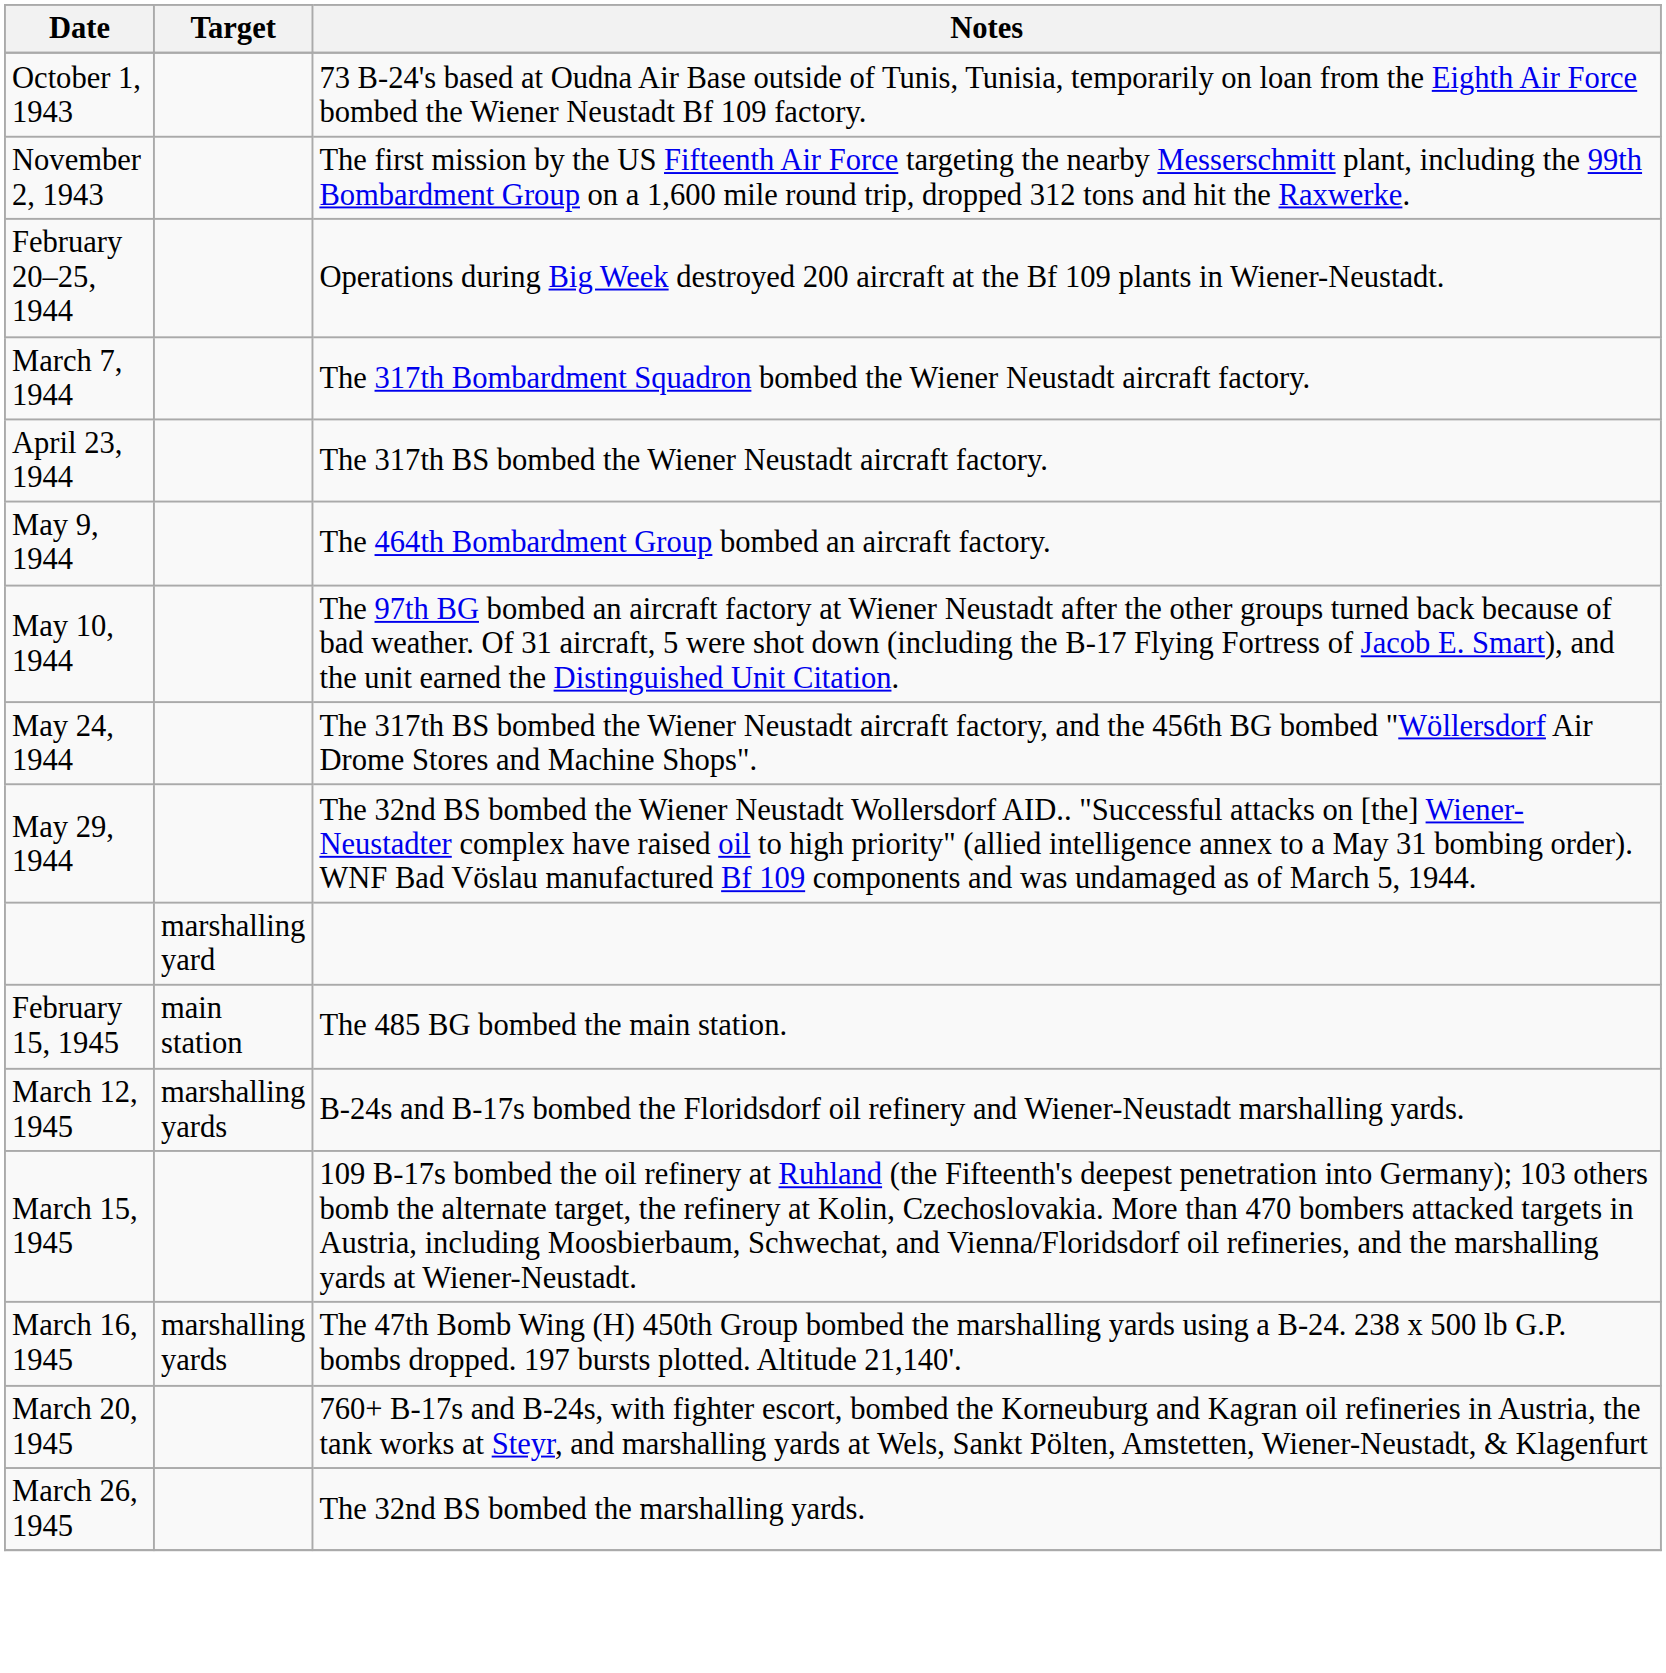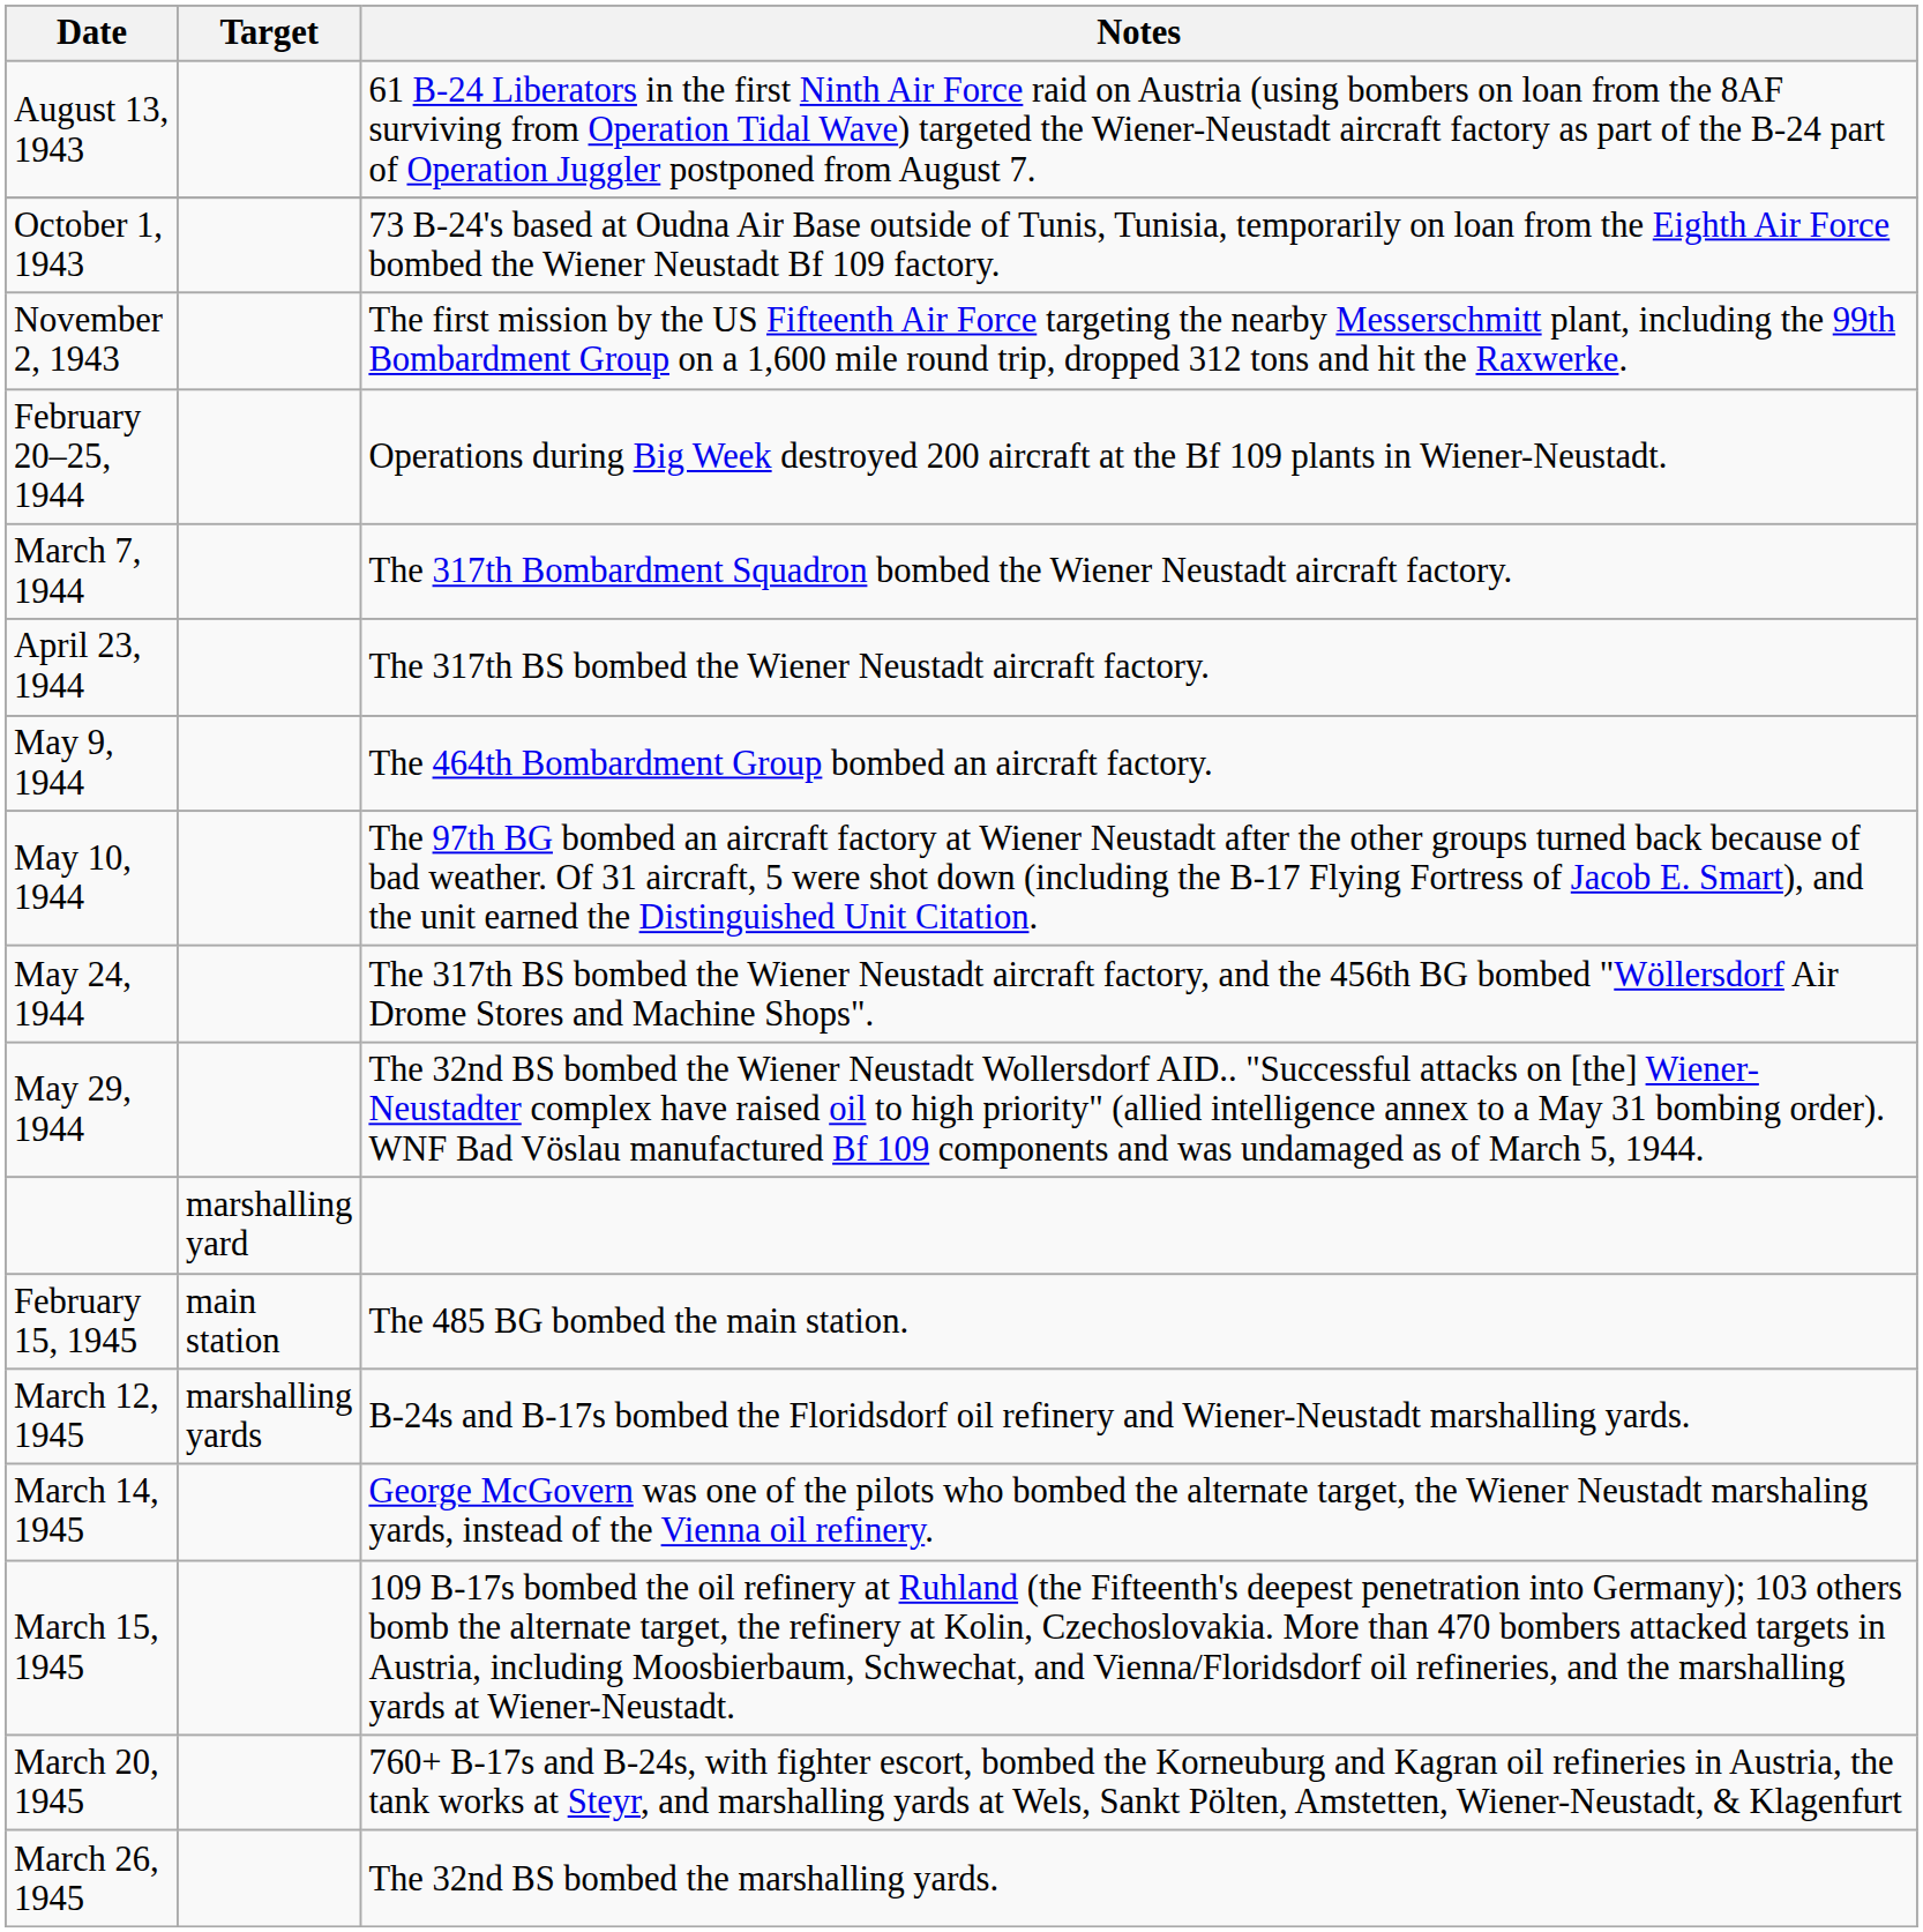+ row: August 13, 1943 | 61 B-24 Liberators in the first Ninth Air Force raid on Austria (using bombers on loan from the 8AF surviving from Operation Tidal Wave) targeted the Wiener-Neustadt aircraft factory as part of the B-24 part of Operation Juggler postponed from August 7.
+ row: March 14, 1945 | George McGovern was one of the pilots who bombed the alternate target, the Wiener Neustadt marshaling yards, instead of the Vienna oil refinery.
- row: March 16, 1945 | marshalling yards | The 47th Bomb Wing (H) 450th Group bombed the marshalling yards using a B-24. 238 x 500 lb G.P. bombs dropped. 197 bursts plotted. Altitude 21,140'.
